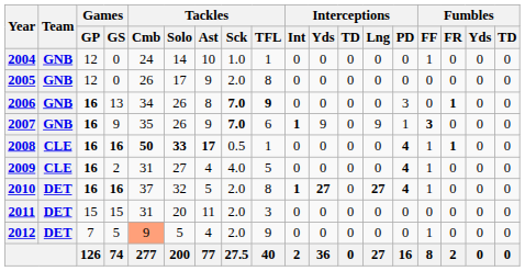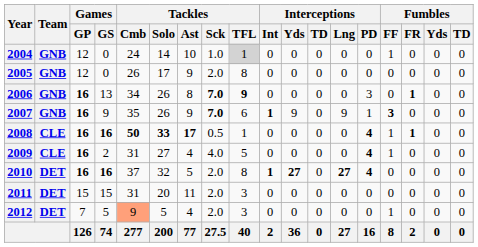2004 | Tackles / TFL: no background -> lightgrey background
2010 | Fumbles / FF: 1 -> 0
2012 | Tackles / TFL: 9 -> 3
